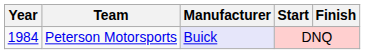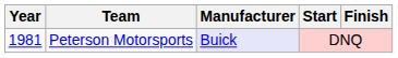Peterson Motorsports | Year: 1984 -> 1981
